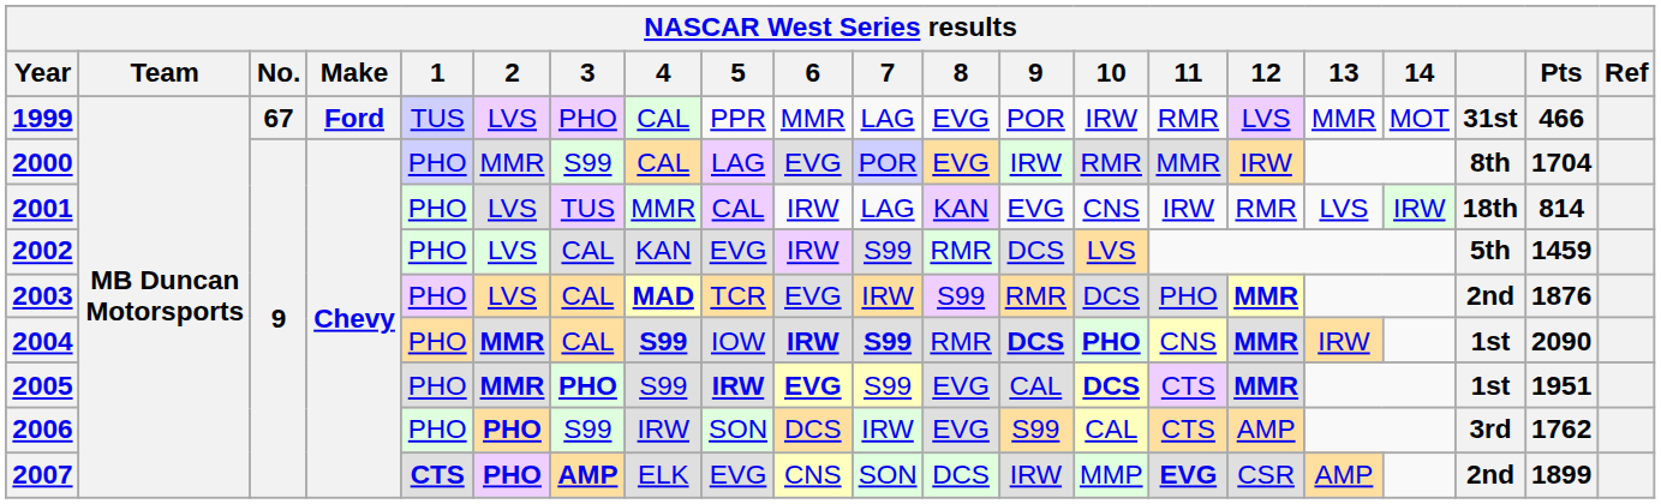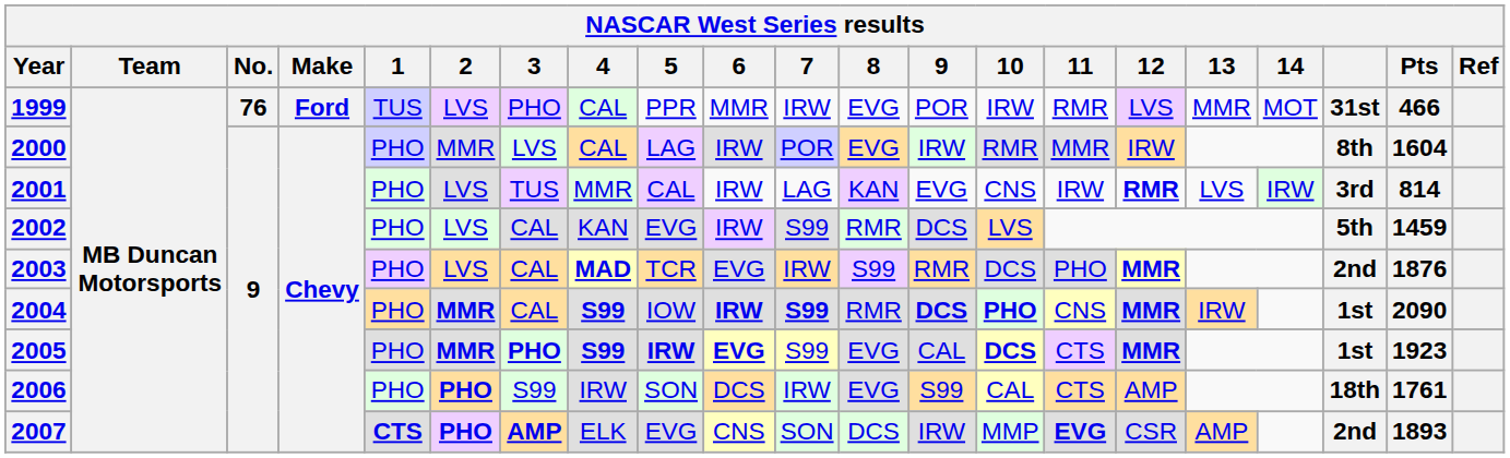1999 | No.: 67 -> 76
1999 | 7: LAG -> IRW
2000 | 3: S99 -> LVS
2000 | 6: EVG -> IRW
2000 | Pts: 1704 -> 1604
2001 | 12: normal -> bold
2001 | column 19: 18th -> 3rd
2005 | 4: normal -> bold
2005 | Pts: 1951 -> 1923
2006 | column 19: 3rd -> 18th
2006 | Pts: 1762 -> 1761
2007 | Pts: 1899 -> 1893
